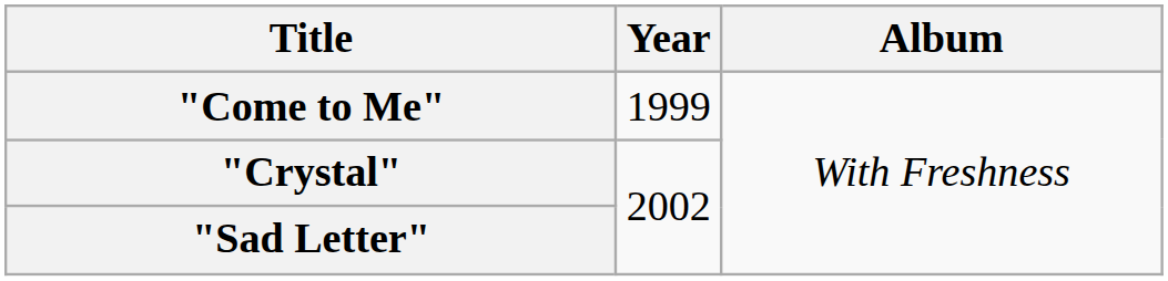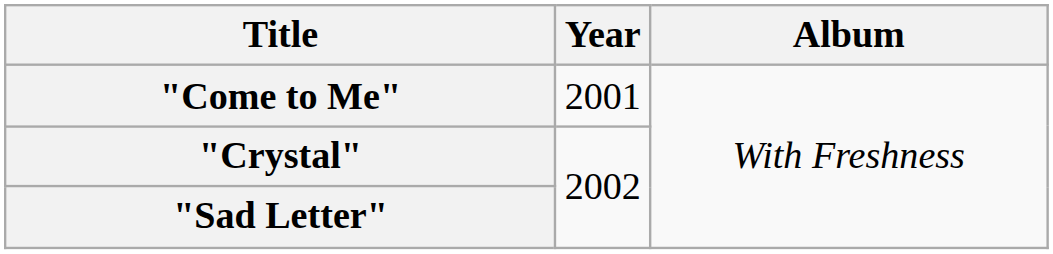"Come to Me" | Year: 1999 -> 2001
